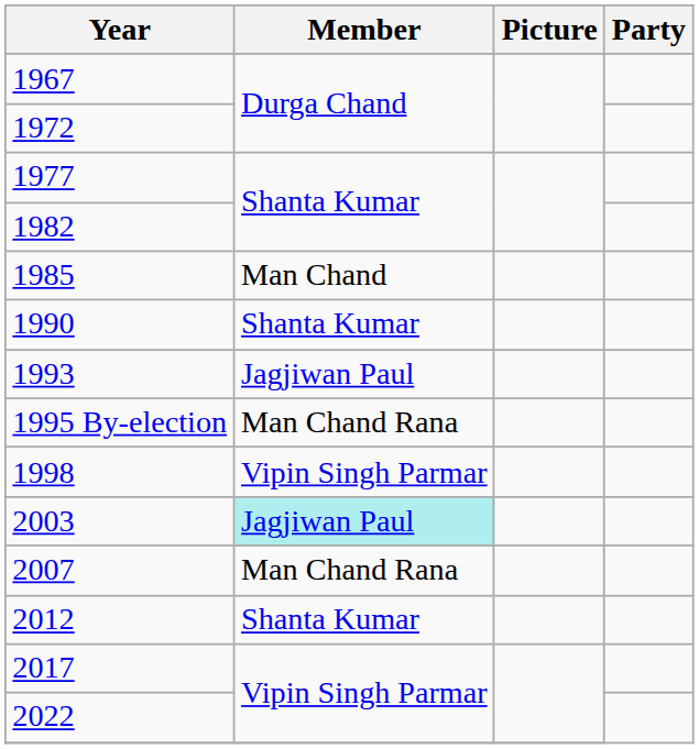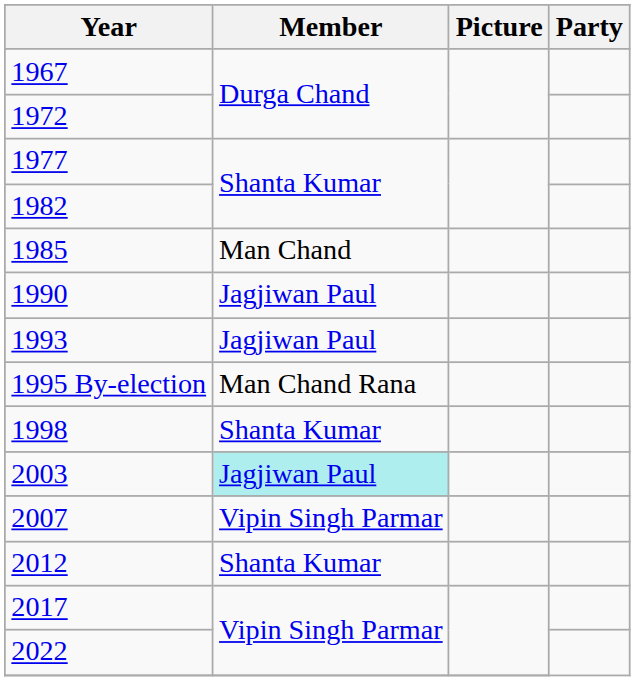1990 | Member: Shanta Kumar -> Jagjiwan Paul
1998 | Member: Vipin Singh Parmar -> Shanta Kumar
2007 | Member: Man Chand Rana -> Vipin Singh Parmar
